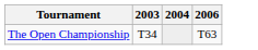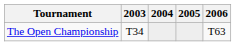+ column: 2005
